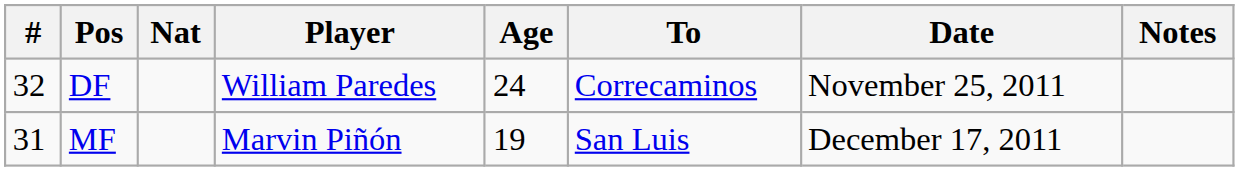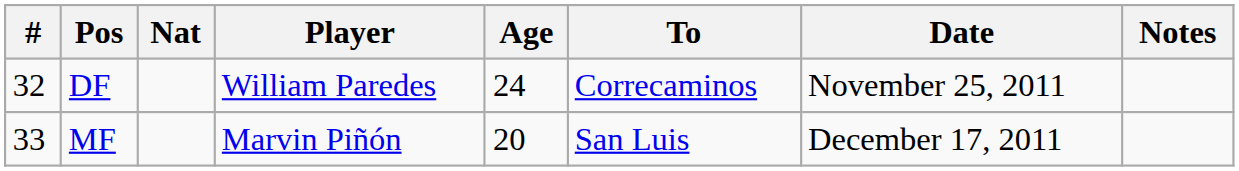MF | #: 31 -> 33
MF | Age: 19 -> 20
